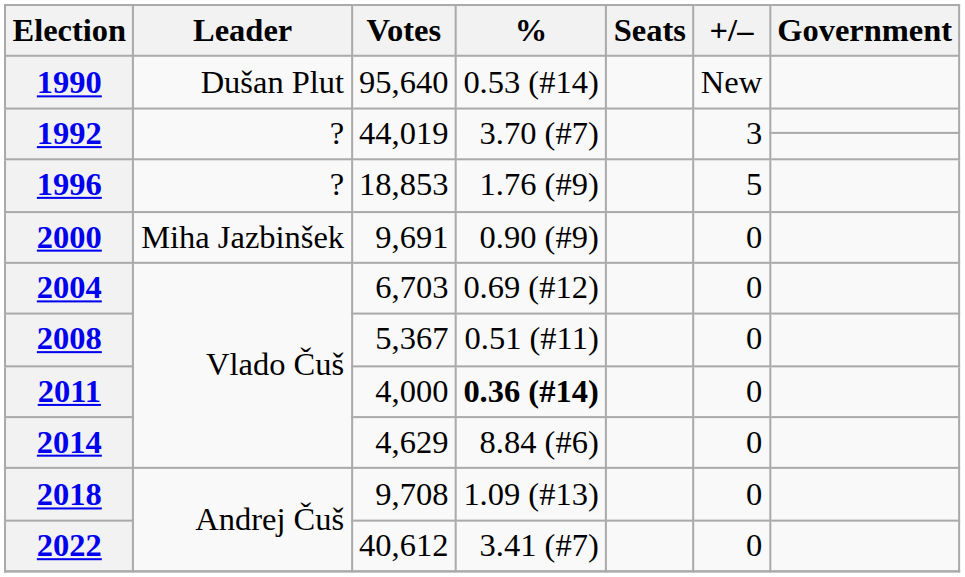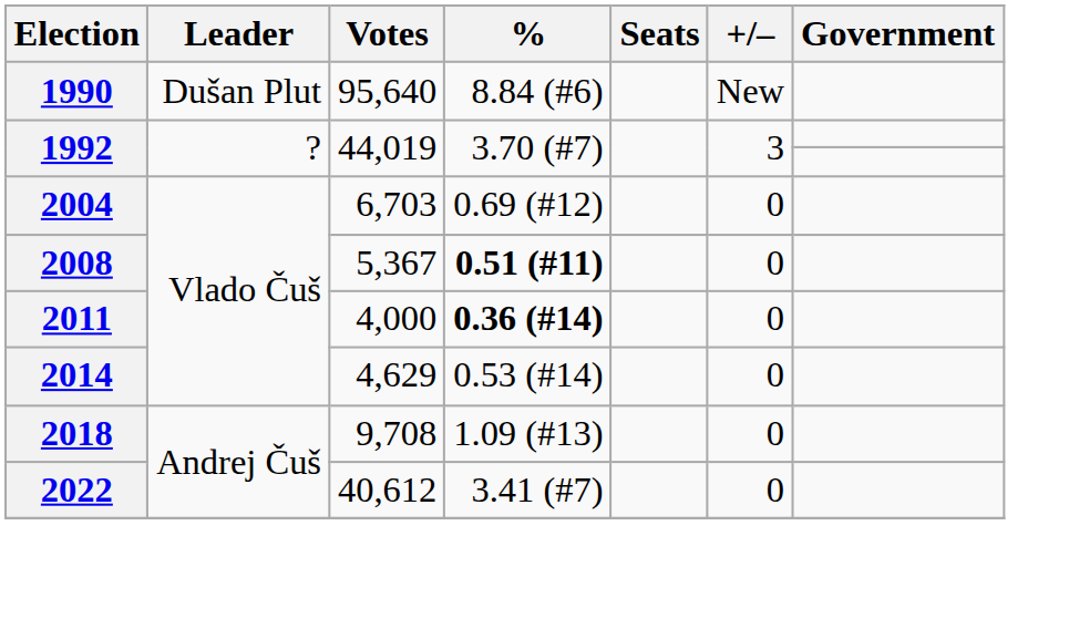1990 | %: 0.53 (#14) -> 8.84 (#6)
- row: 1996 | ? | 18,853 | 1.76 (#9) | 5
- row: 2000 | Miha Jazbinšek | 9,691 | 0.90 (#9) | 0
2008 | %: normal -> bold
2014 | %: 8.84 (#6) -> 0.53 (#14)
